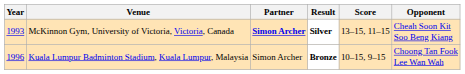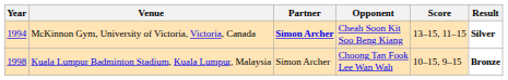columns swapped: Opponent <-> Result
McKinnon Gym, University of Victoria, Victoria, Canada | Year: 1993 -> 1994
Kuala Lumpur Badminton Stadium, Kuala Lumpur, Malaysia | Year: 1996 -> 1998
